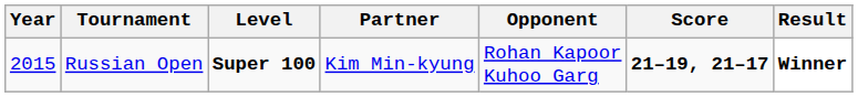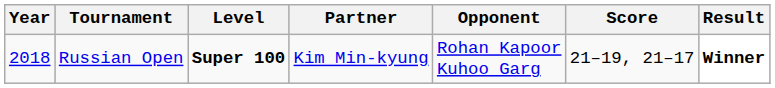Russian Open | Year: 2015 -> 2018
Russian Open | Score: bold -> normal
